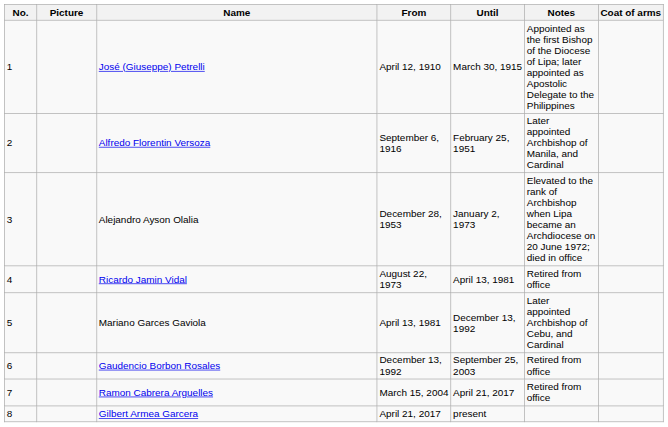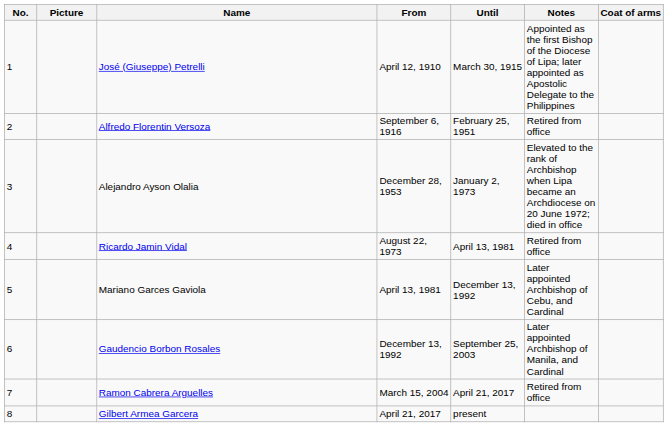Alfredo Florentin Versoza | Notes: Later appointed Archbishop of Manila, and Cardinal -> Retired from office
Gaudencio Borbon Rosales | Notes: Retired from office -> Later appointed Archbishop of Manila, and Cardinal
